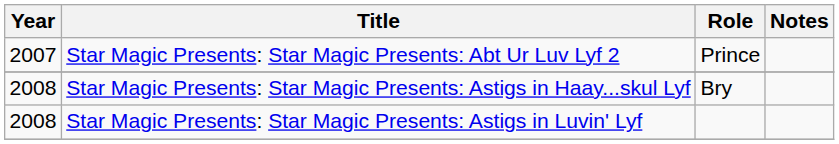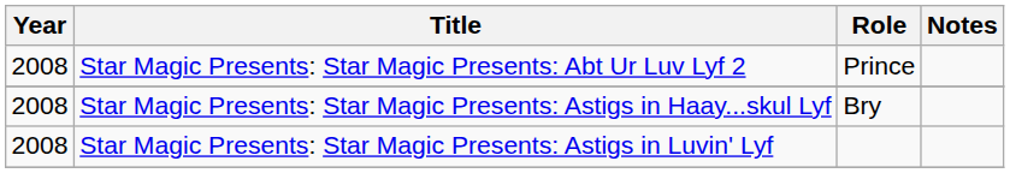Star Magic Presents: Star Magic Presents: Abt Ur Luv Lyf 2 | Year: 2007 -> 2008
